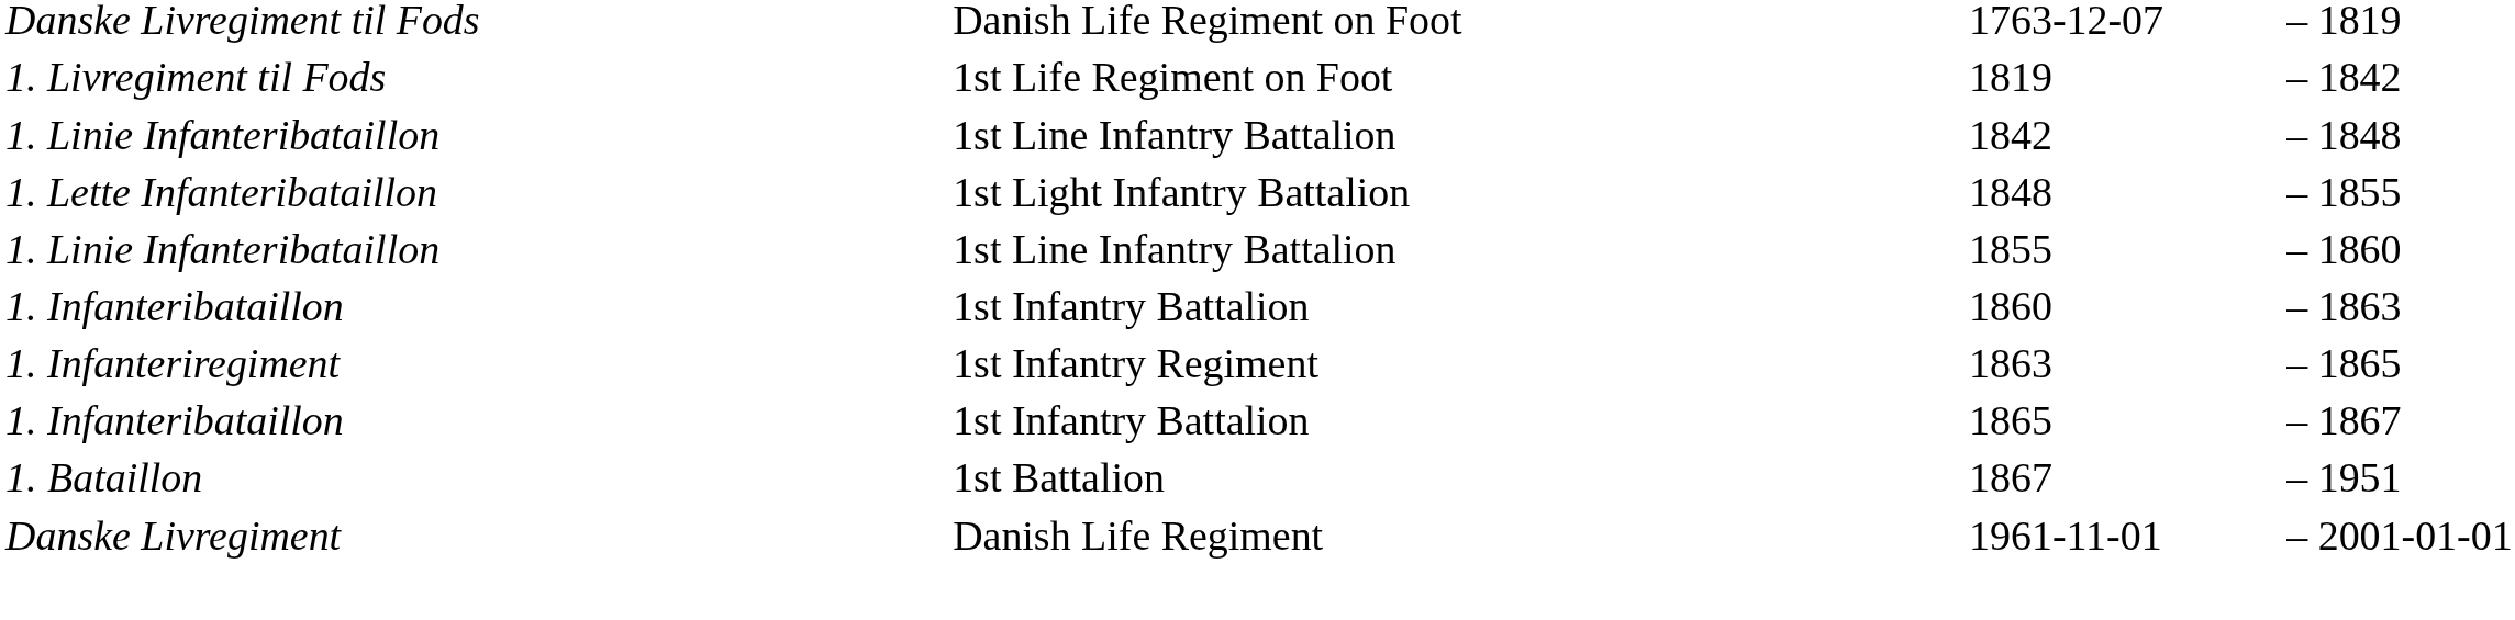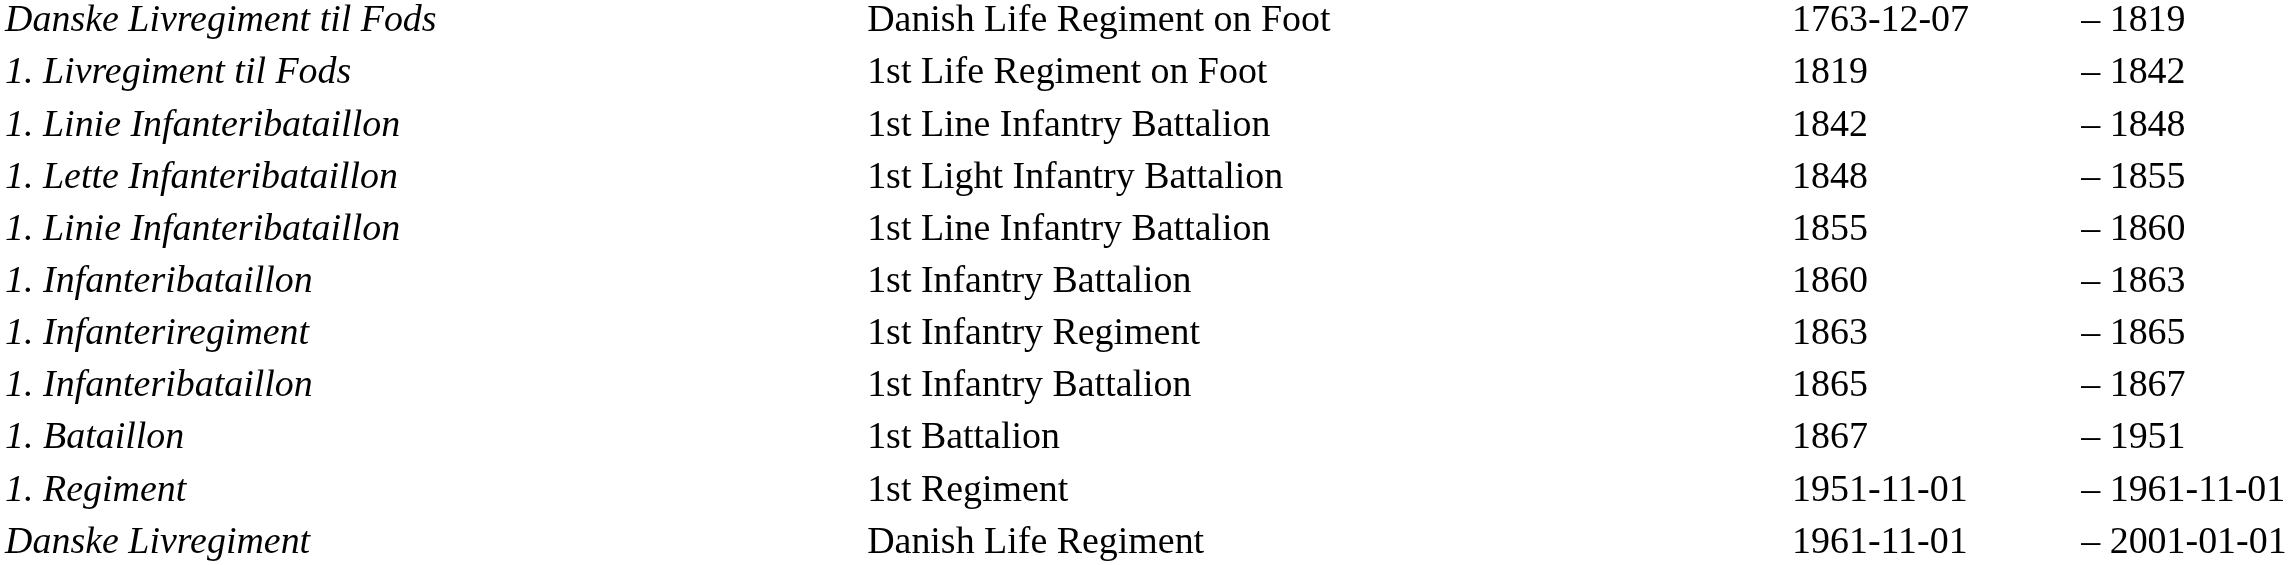+ row: 1. Regiment | 1st Regiment | 1951-11-01 | – | 1961-11-01
